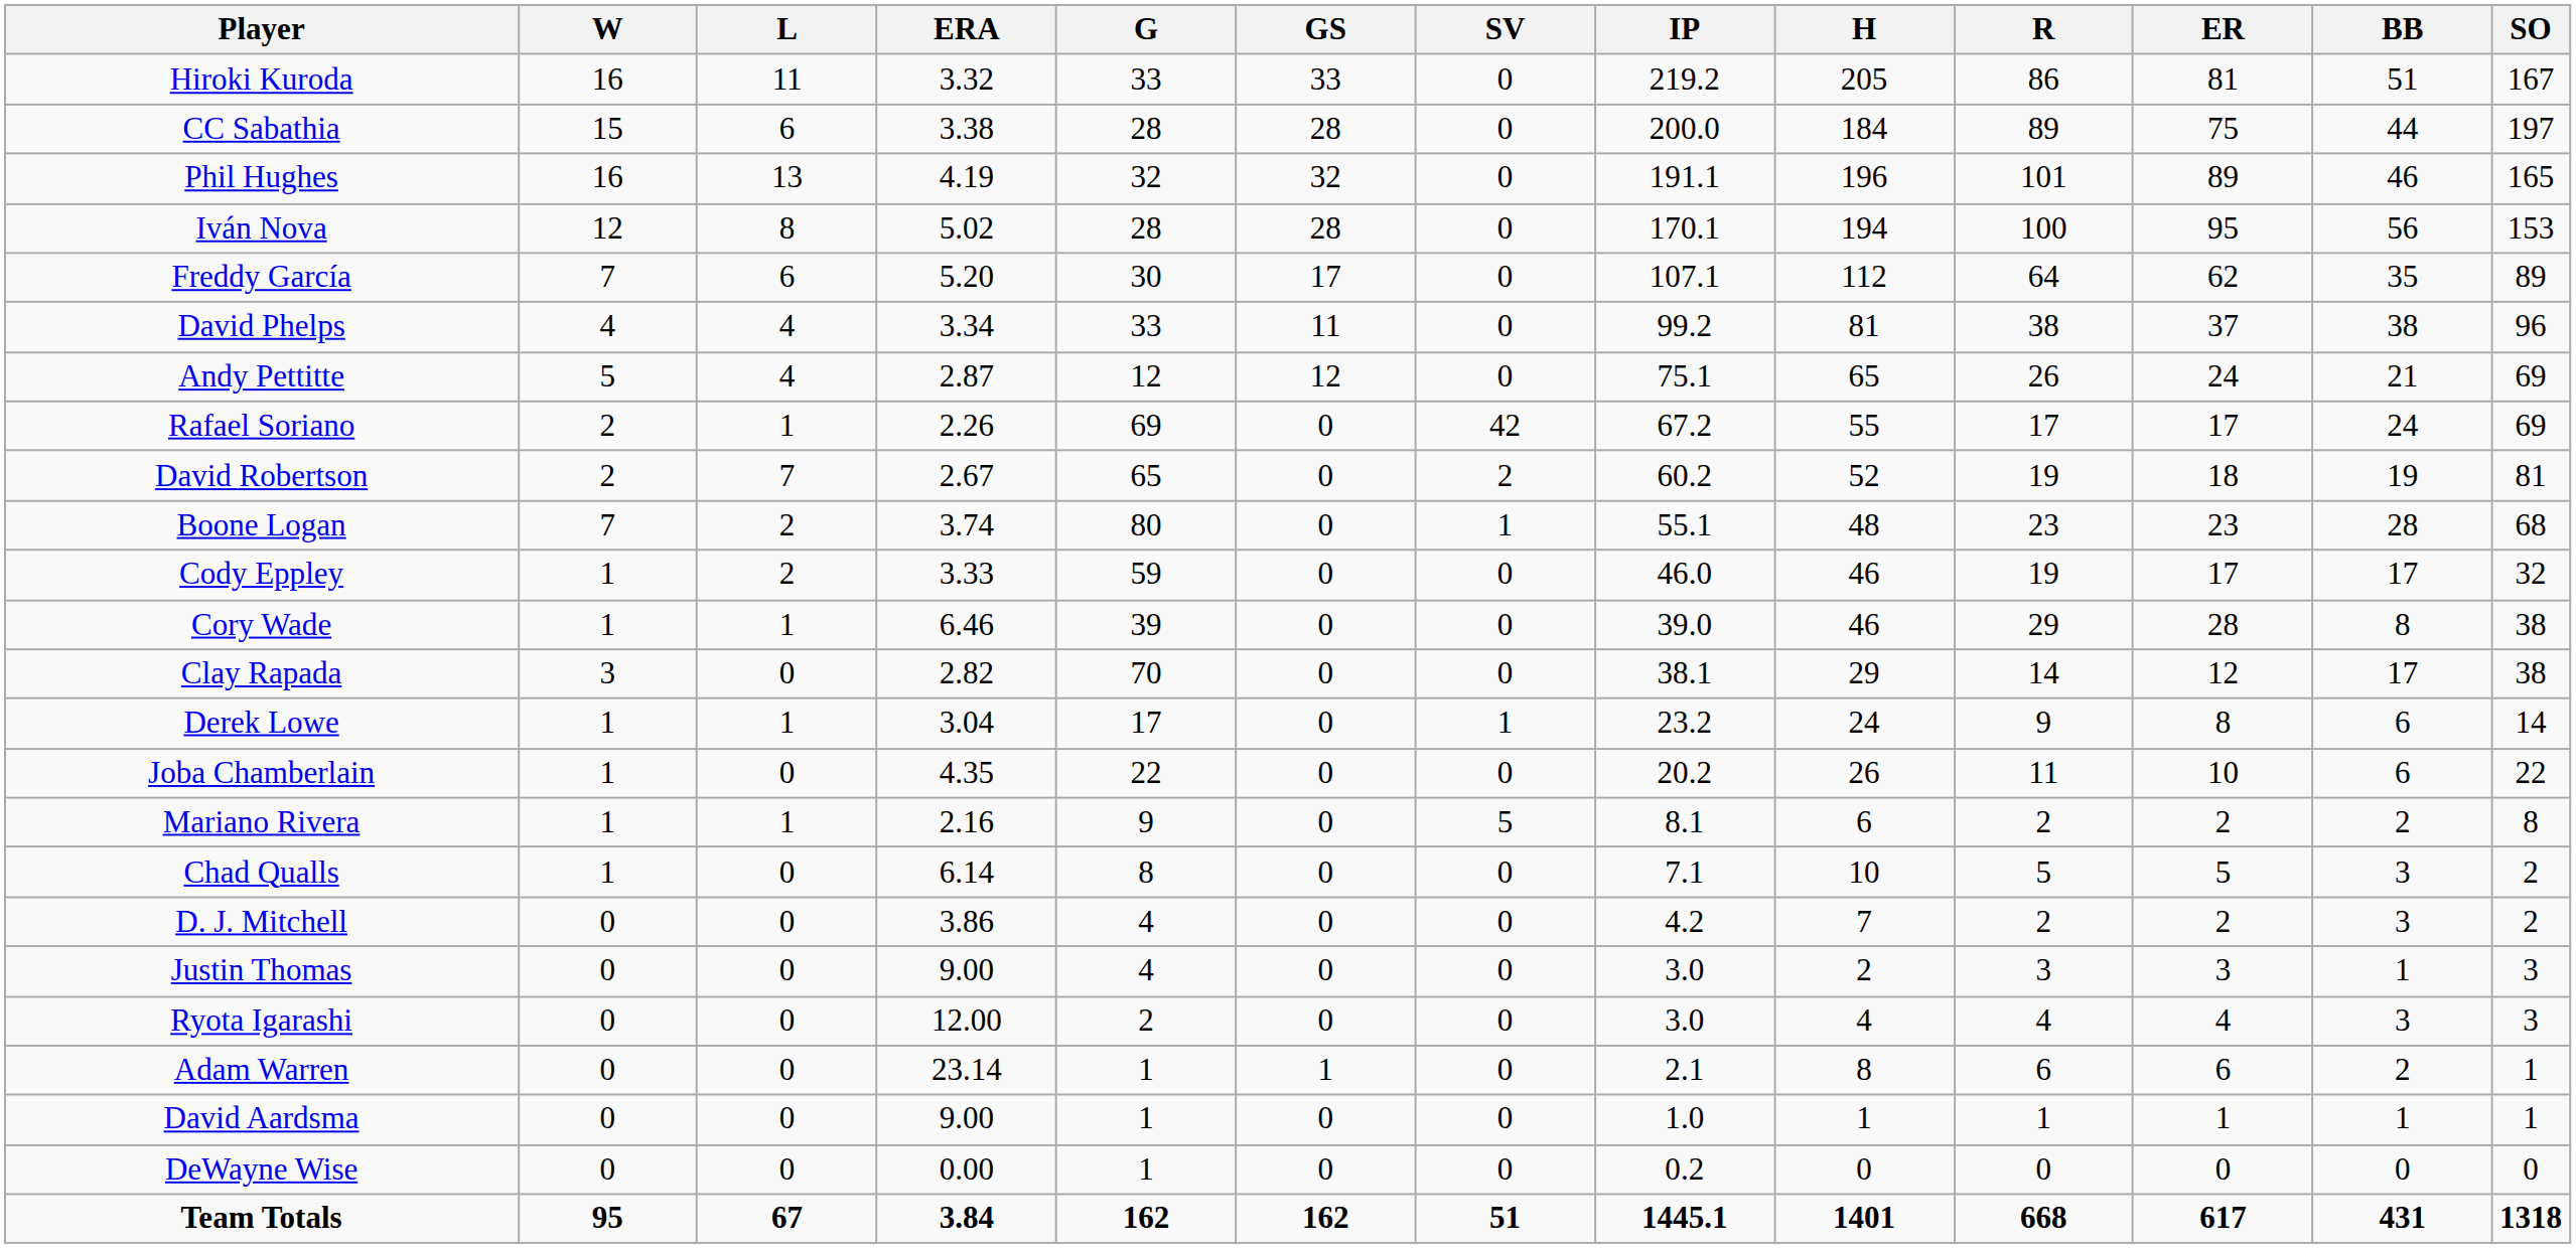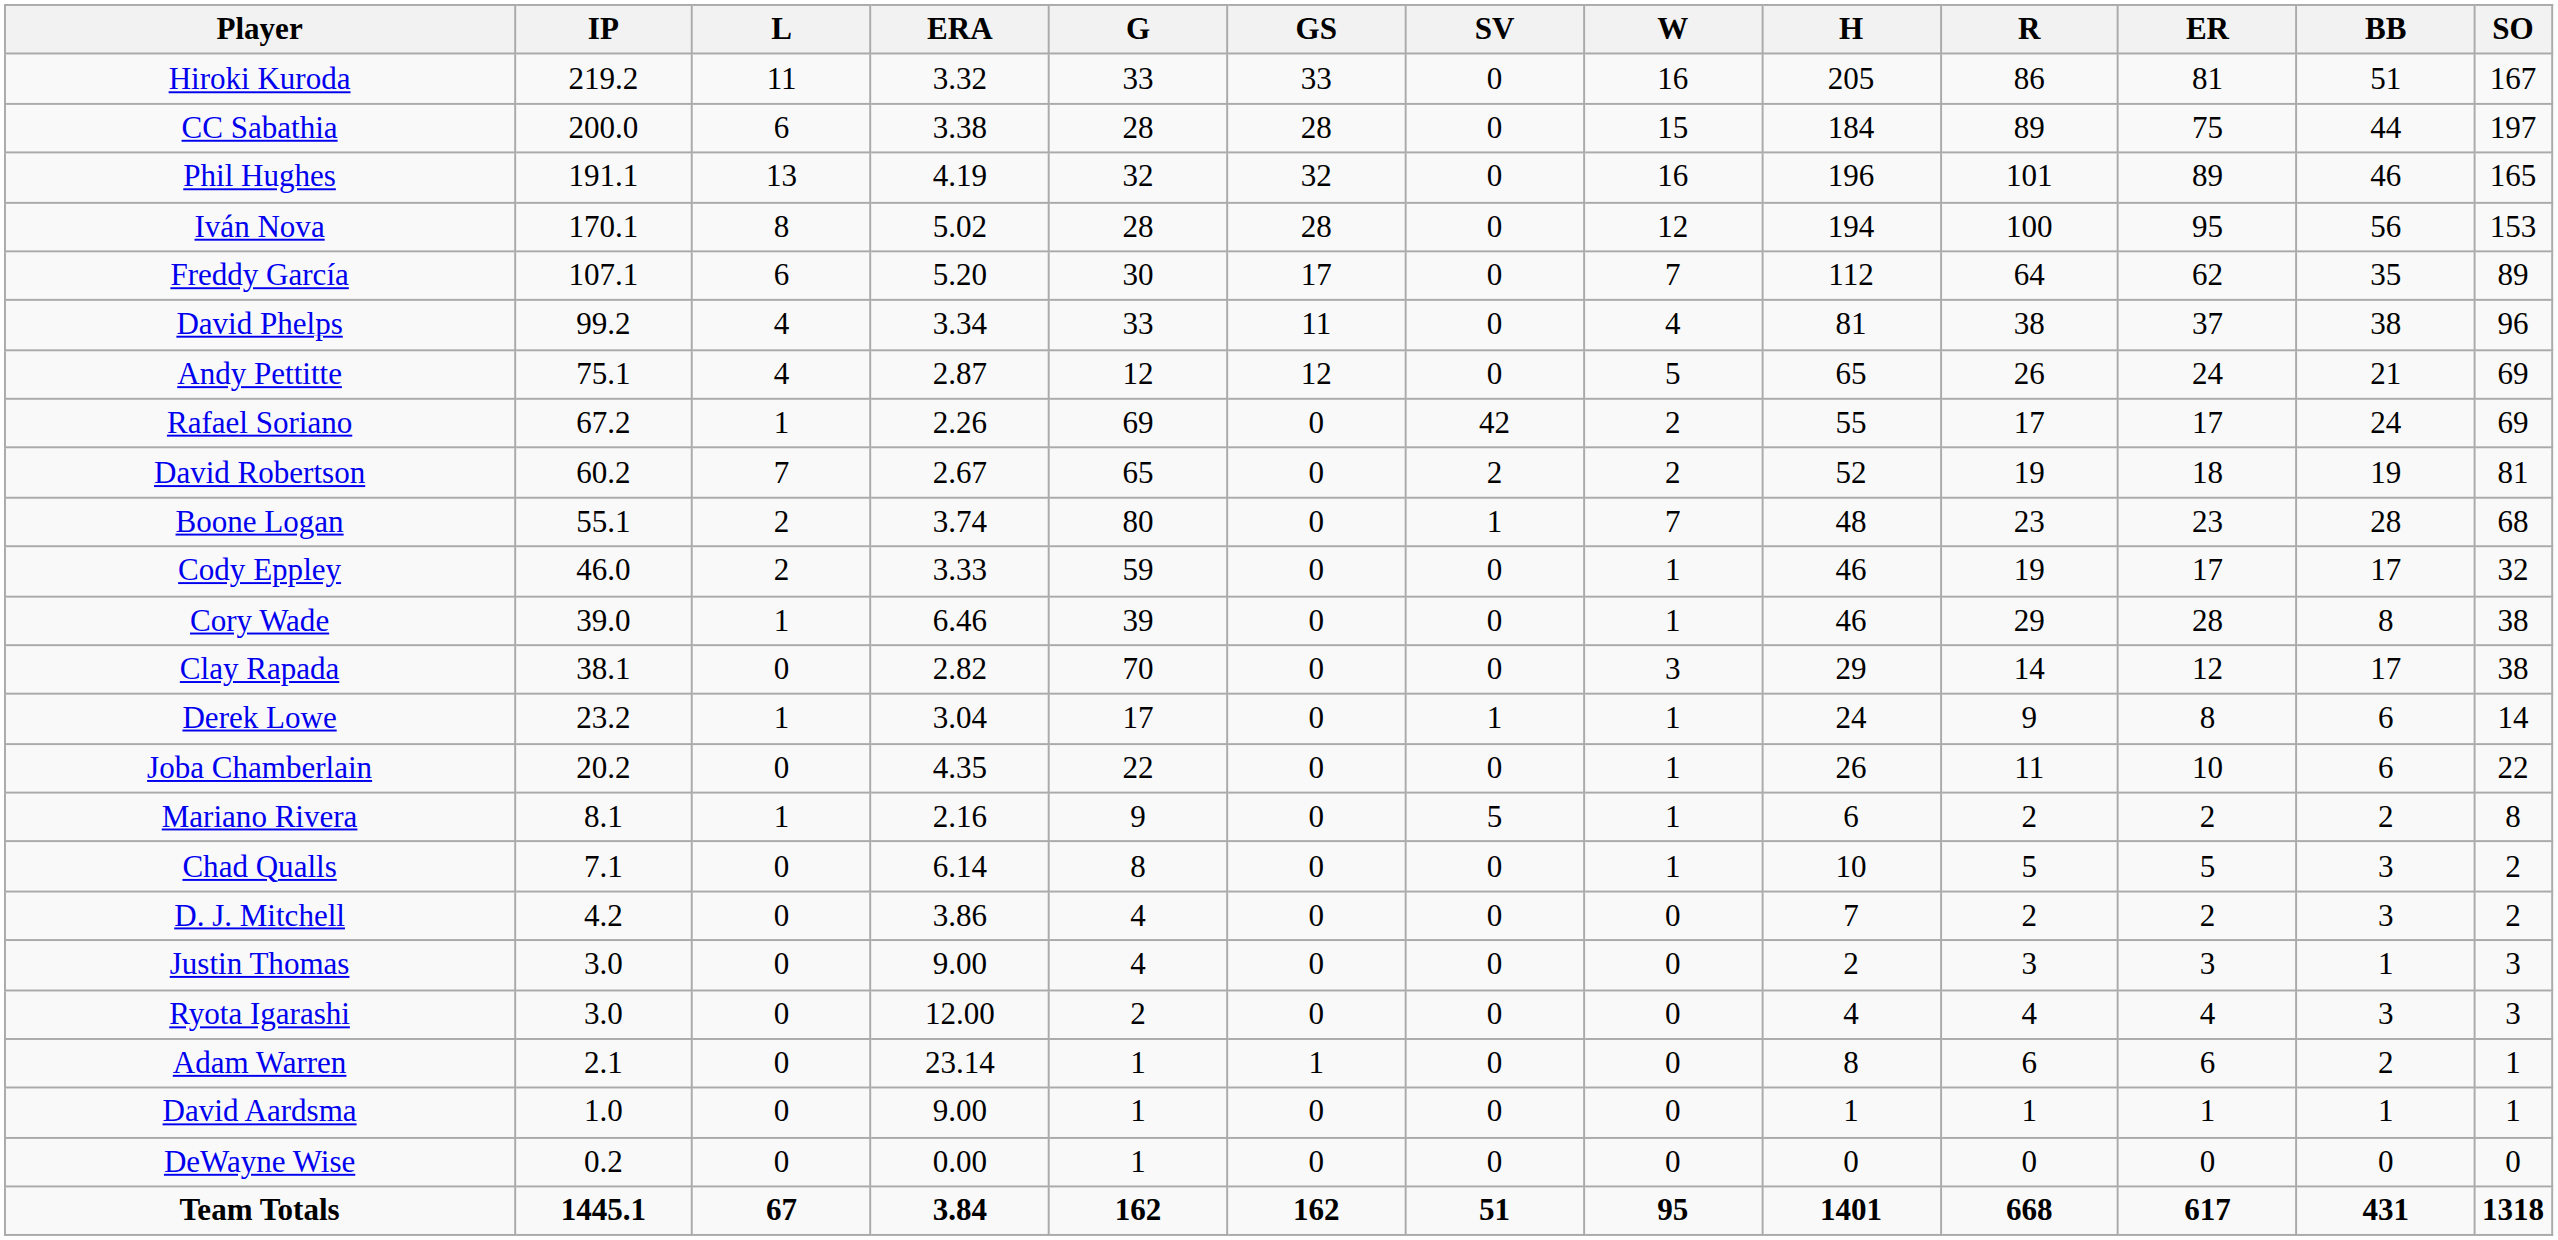columns swapped: W <-> IP
